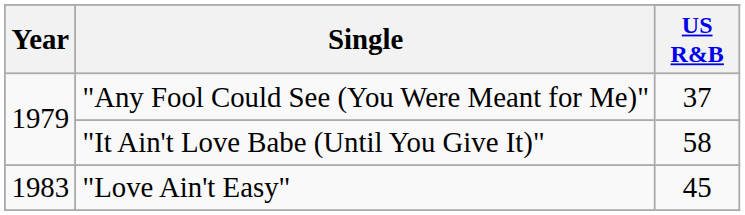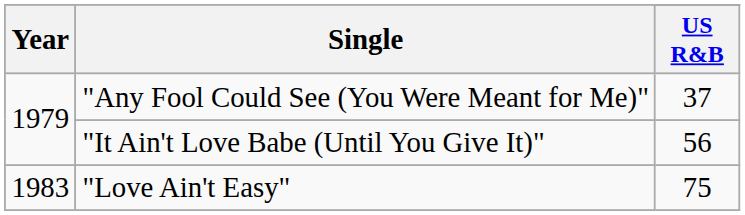"It Ain't Love Babe (Until You Give It)" | US R&B: 58 -> 56
"Love Ain't Easy" | US R&B: 45 -> 75
